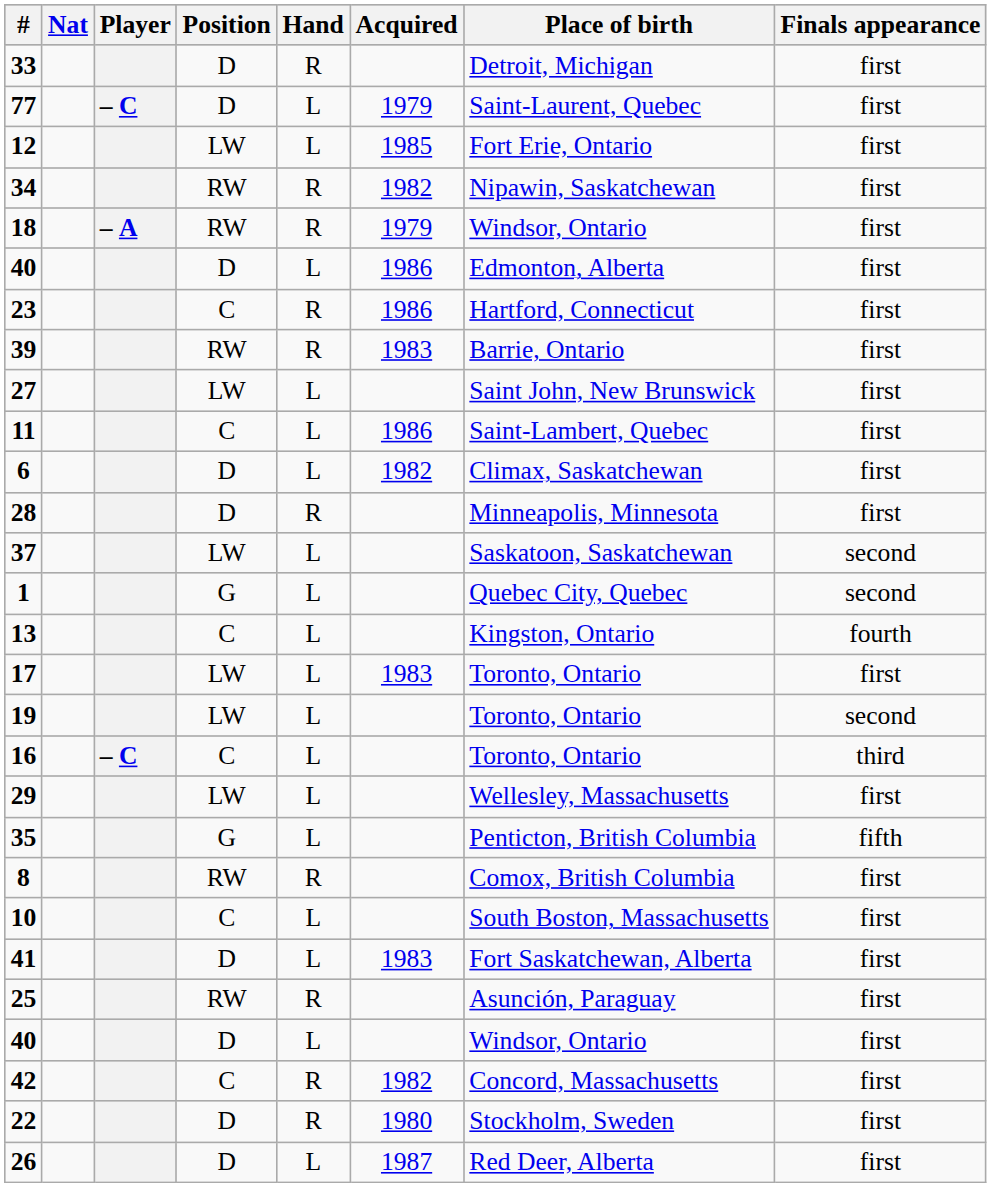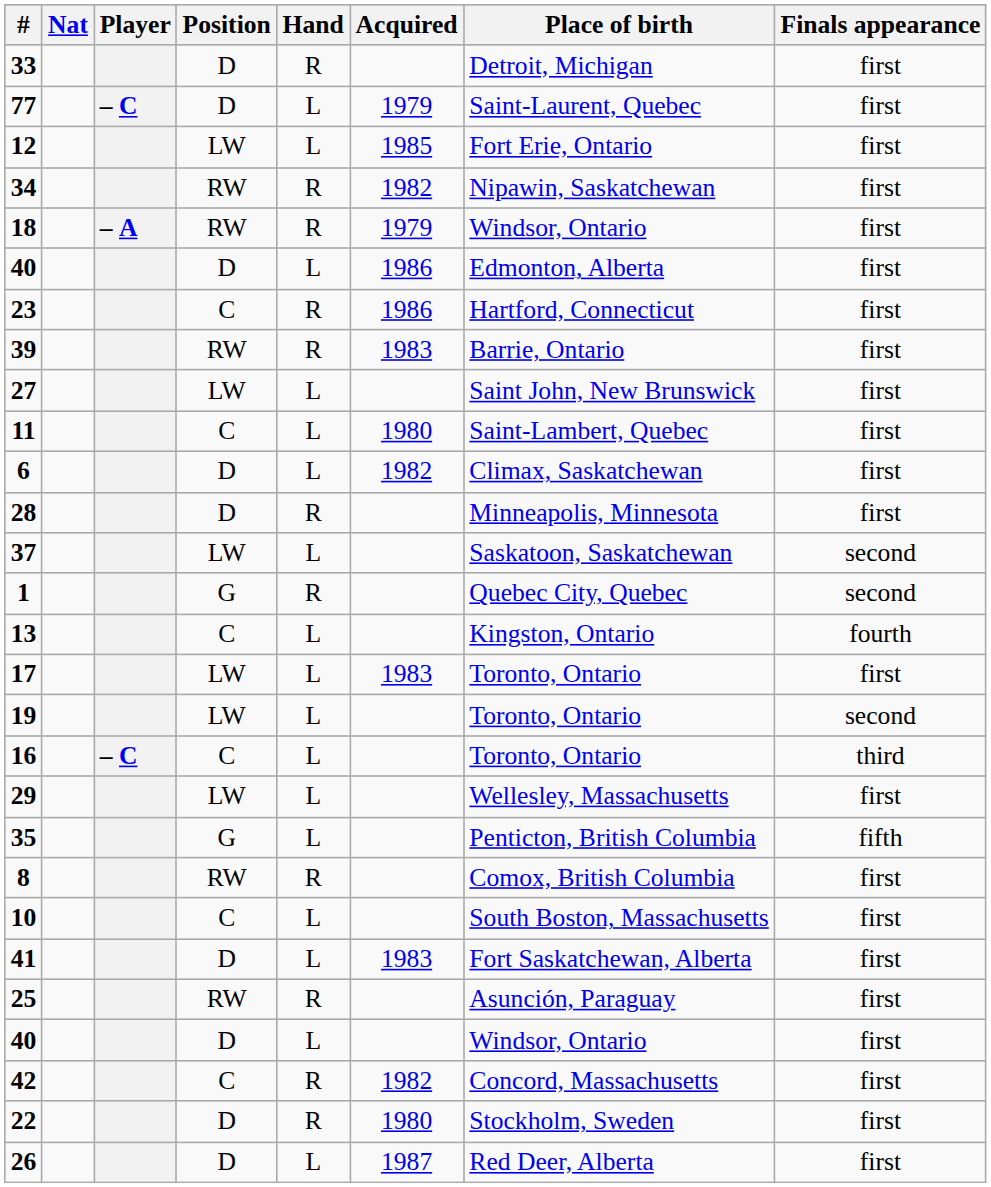11 | Acquired: 1986 -> 1980
1 | Hand: L -> R
